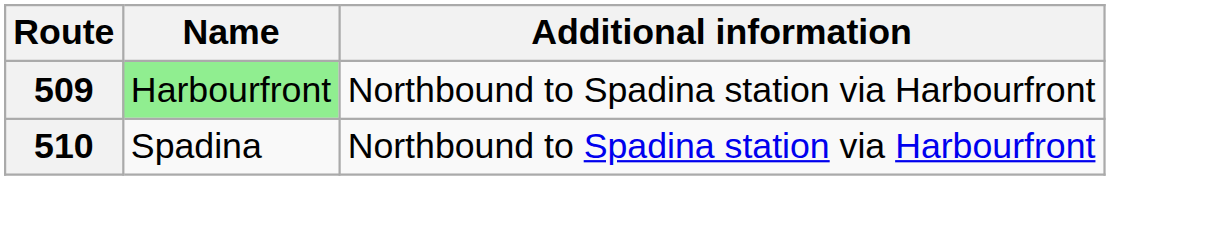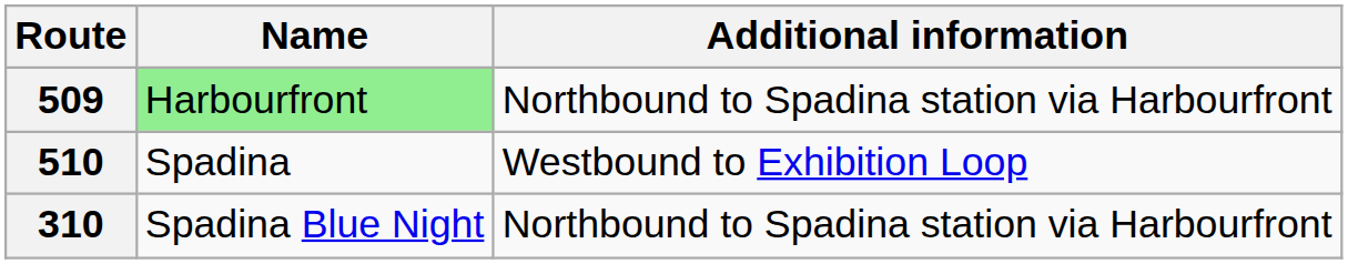510 | Additional information: Northbound to Spadina station via Harbourfront -> Westbound to Exhibition Loop
+ row: 310 | Spadina Blue Night | Northbound to Spadina station via Harbourfront
